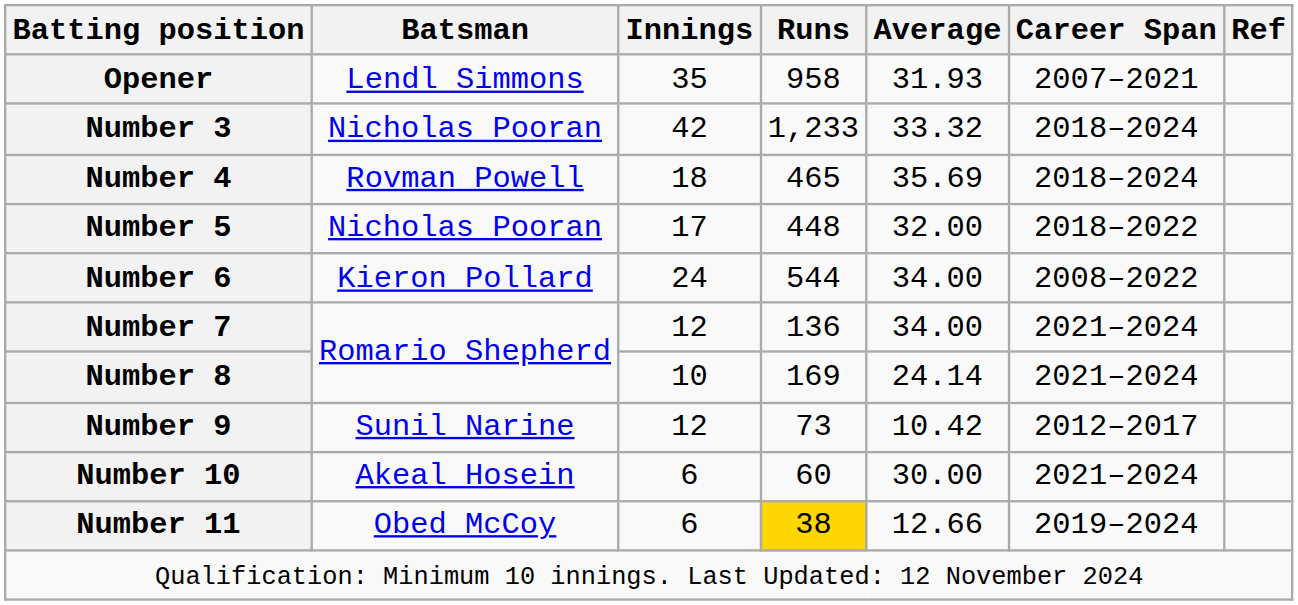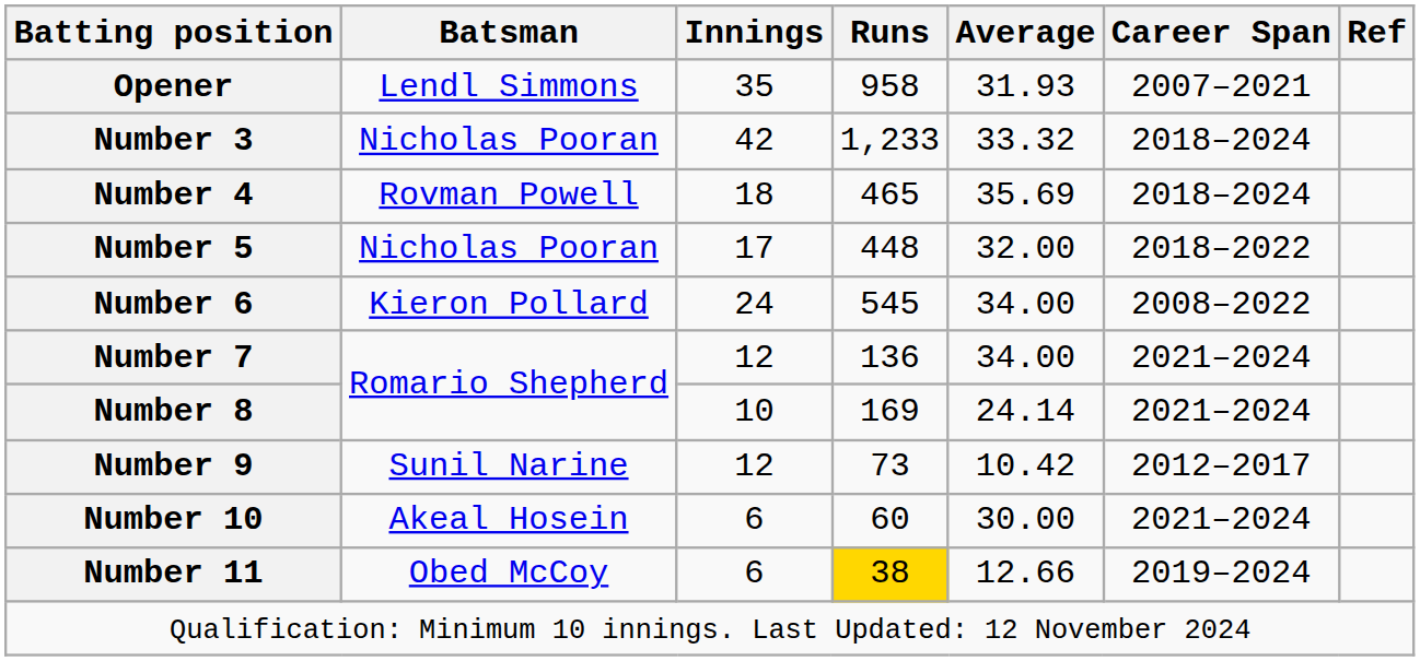Number 6 | Runs: 544 -> 545
